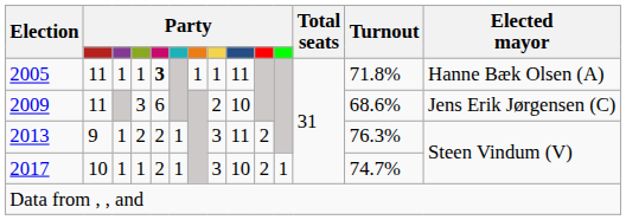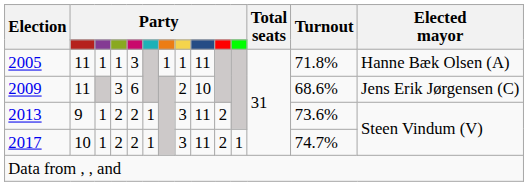2005 | column 5: bold -> normal
2013 | Turnout: 76.3% -> 73.6%
2017 | column 4: 1 -> 2
2017 | column 9: 10 -> 11
